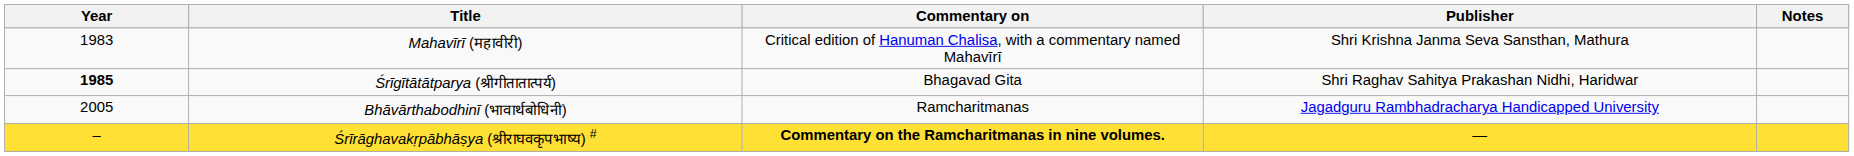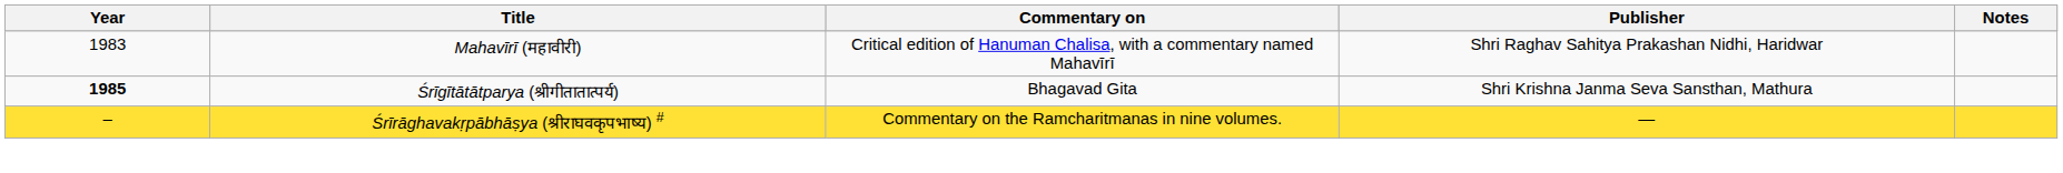Mahavīrī (महावीरी) | Publisher: Shri Krishna Janma Seva Sansthan, Mathura -> Shri Raghav Sahitya Prakashan Nidhi, Haridwar
Śrīgītātātparya (श्रीगीतातात्पर्य) | Publisher: Shri Raghav Sahitya Prakashan Nidhi, Haridwar -> Shri Krishna Janma Seva Sansthan, Mathura
- row: 2005 | Bhāvārthabodhinī (भावार्थबोधिनी) | Ramcharitmanas | Jagadguru Rambhadracharya Handicapped University
Śrīrāghavakṛpābhāṣya (श्रीराघवकृपभाष्य) # | Commentary on: bold -> normal
